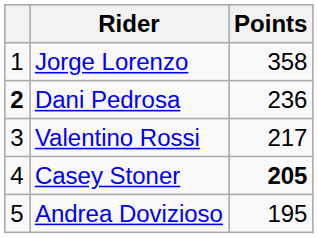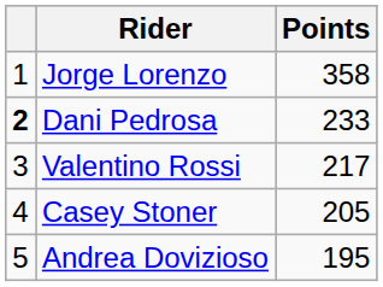Dani Pedrosa | Points: 236 -> 233
Casey Stoner | Points: bold -> normal
